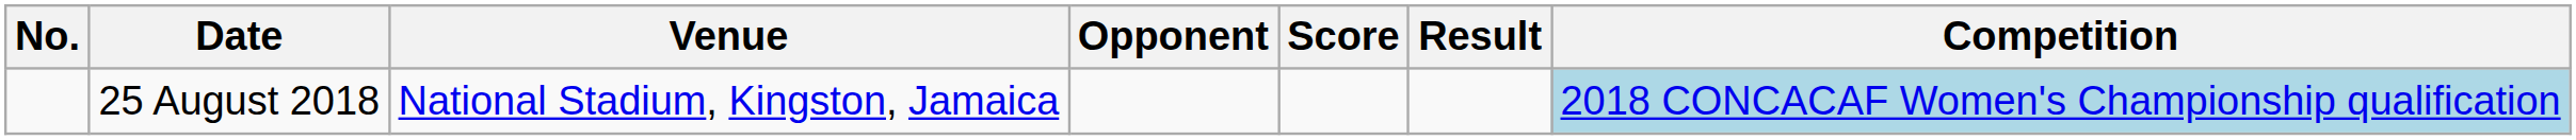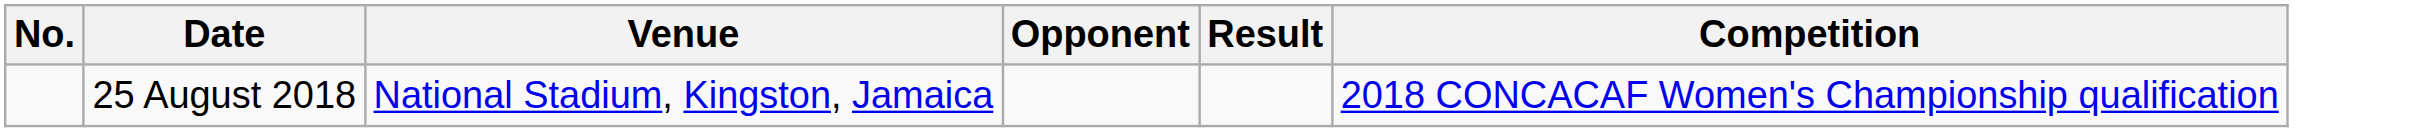- column: Score
25 August 2018 | Competition: lightblue background -> no background
